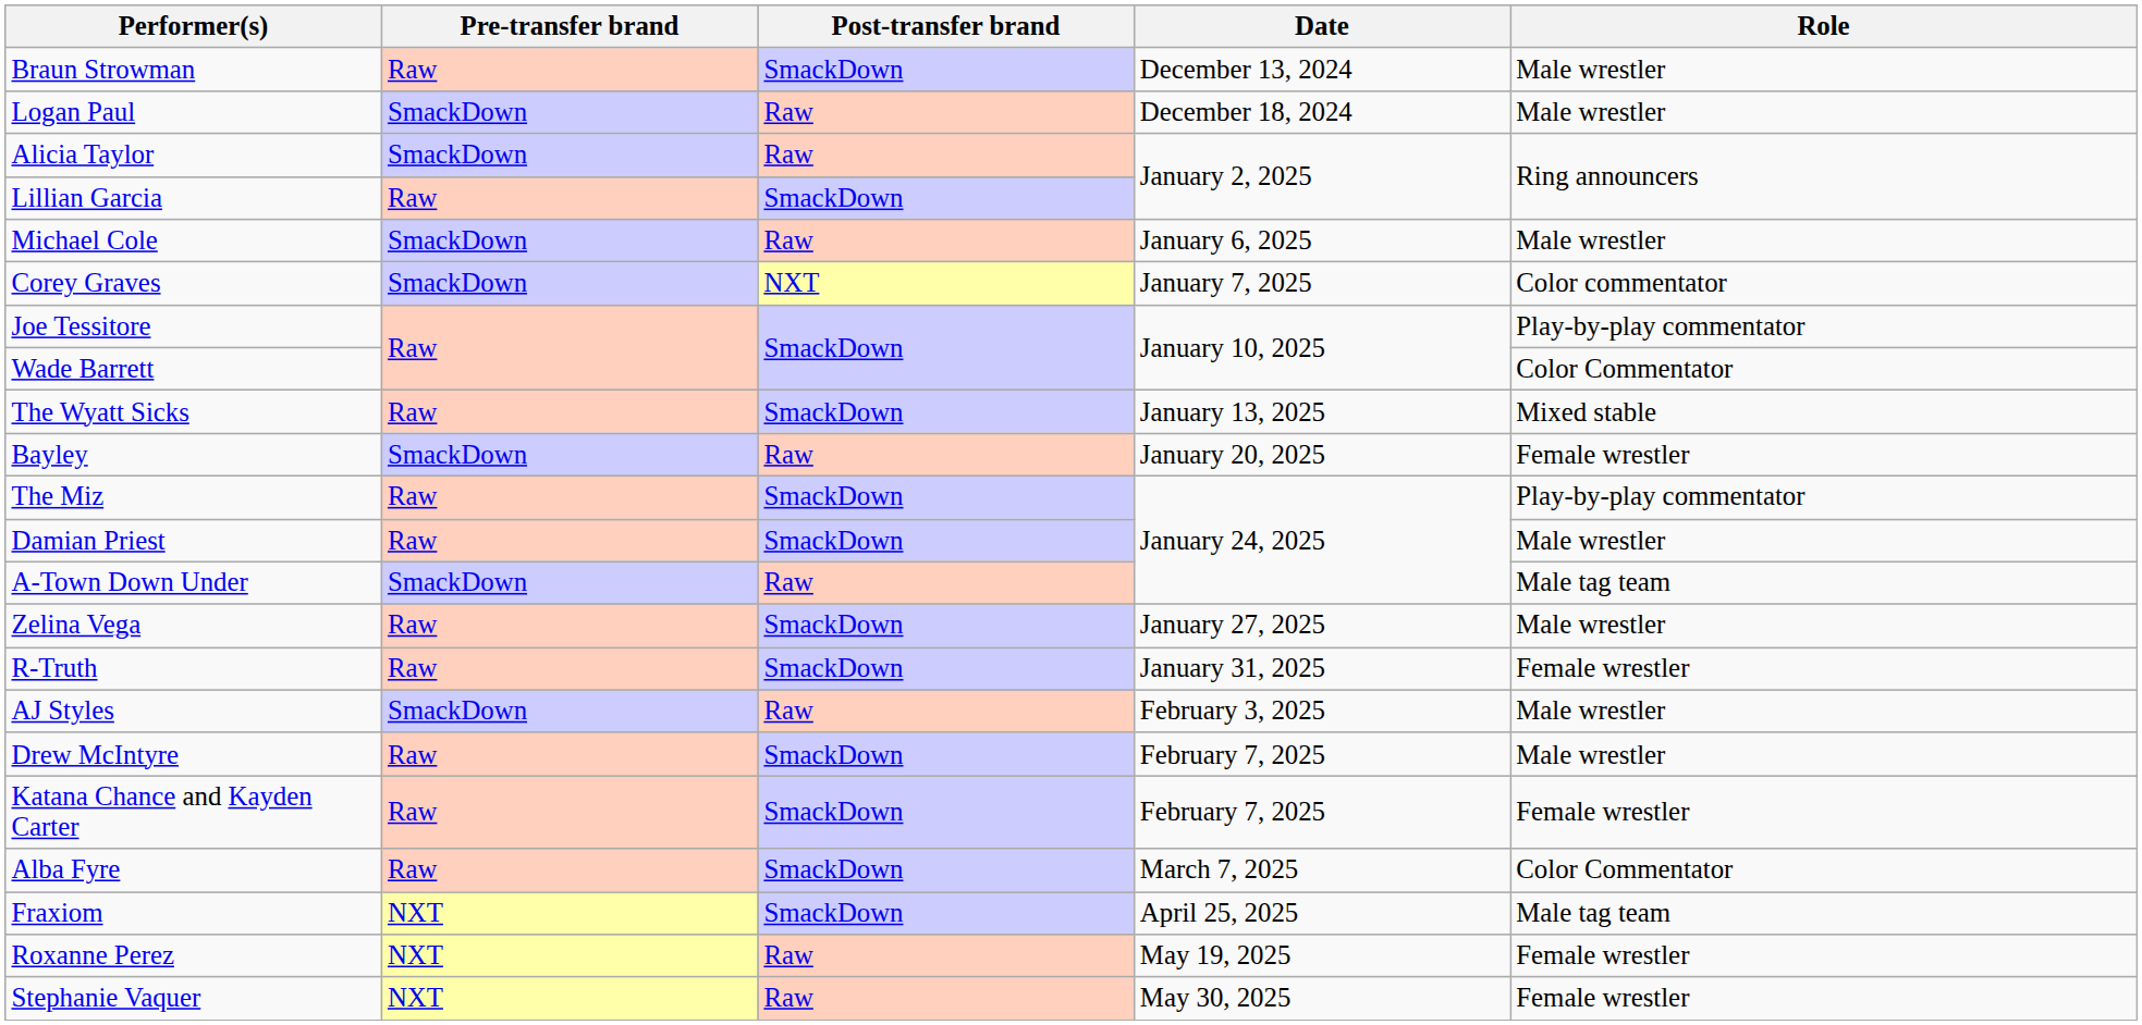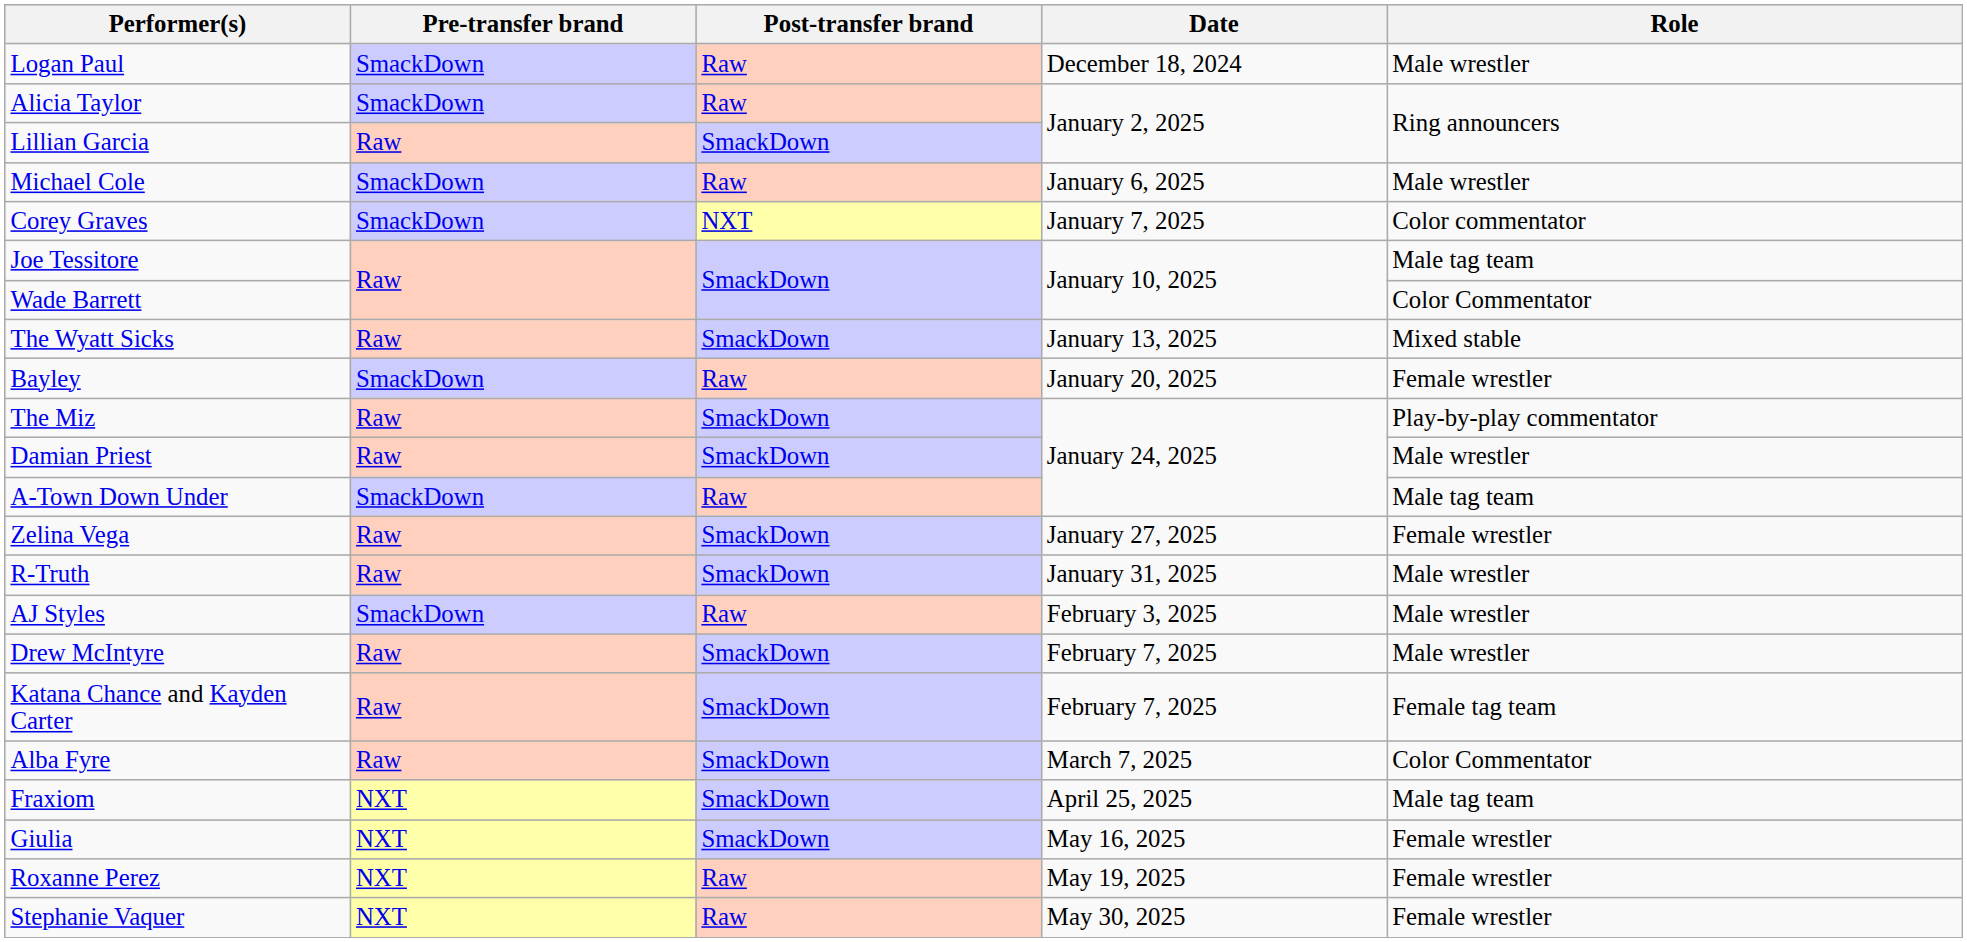- row: Braun Strowman | Raw | SmackDown | December 13, 2024 | Male wrestler
Joe Tessitore | Role: Play-by-play commentator -> Male tag team
Zelina Vega | Role: Male wrestler -> Female wrestler
R-Truth | Role: Female wrestler -> Male wrestler
Katana Chance and Kayden Carter | Role: Female wrestler -> Female tag team
+ row: Giulia | NXT | SmackDown | May 16, 2025 | Female wrestler
